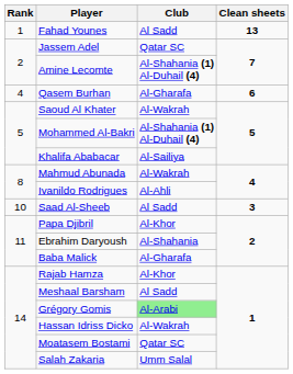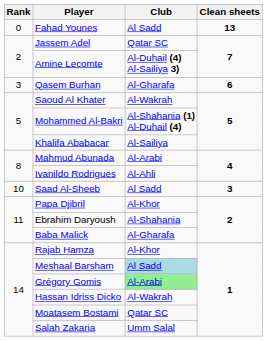Fahad Younes | Rank: 1 -> 0
Amine Lecomte | Club: Al-Shahania (1) Al-Duhail (4) -> Al-Duhail (4) Al-Sailiya 3)
Qasem Burhan | Rank: 4 -> 3
Mahmud Abunada | Club: Al-Wakrah -> Al-Arabi
Meshaal Barsham | Club: no background -> lightblue background
